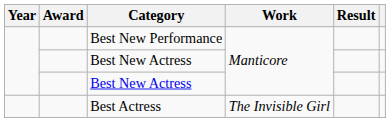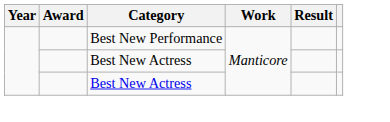- row: Best Actress | The Invisible Girl
